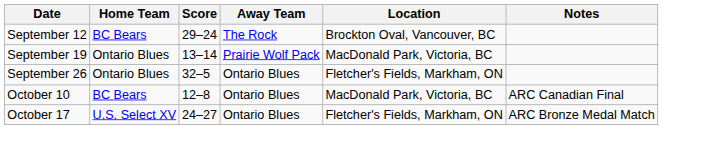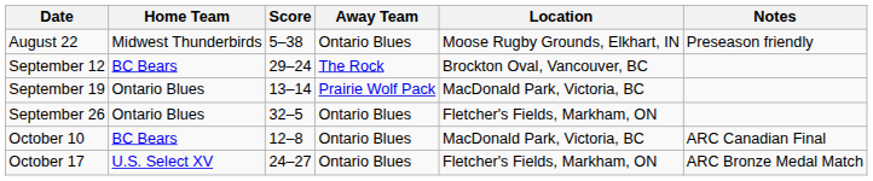+ row: August 22 | Midwest Thunderbirds | 5–38 | Ontario Blues | Moose Rugby Grounds, Elkhart, IN | Preseason friendly
